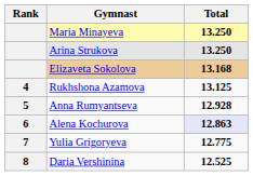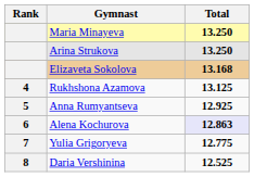Anna Rumyantseva | Total: 12.928 -> 12.925
